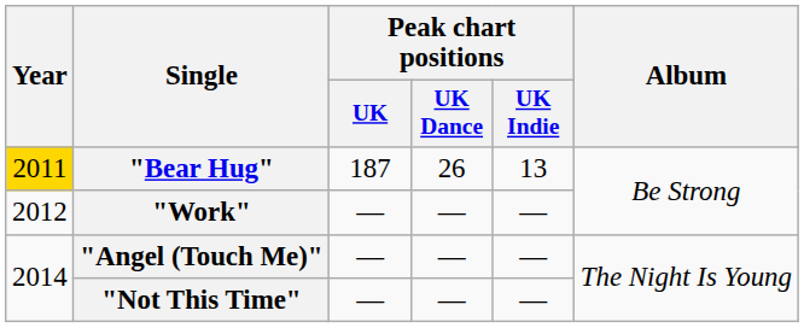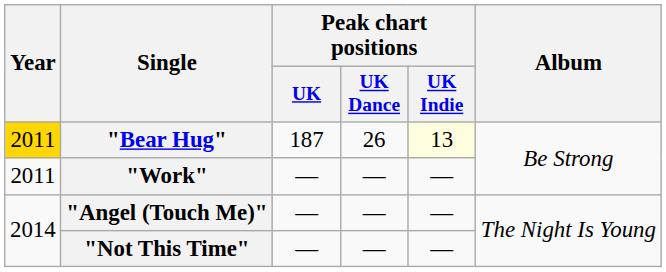"Bear Hug" | Peak chart positions / UK Indie: no background -> lightyellow background
"Work" | Year: 2012 -> 2011
